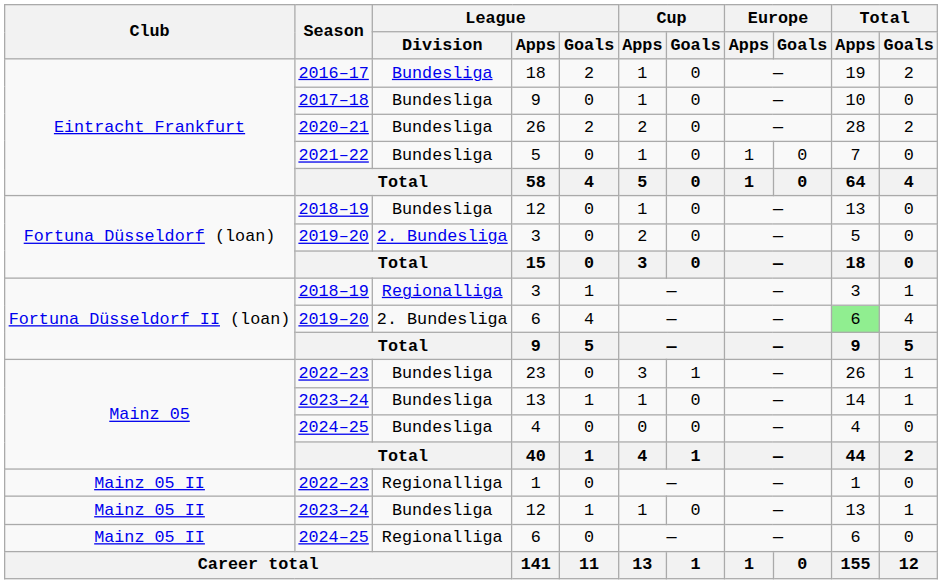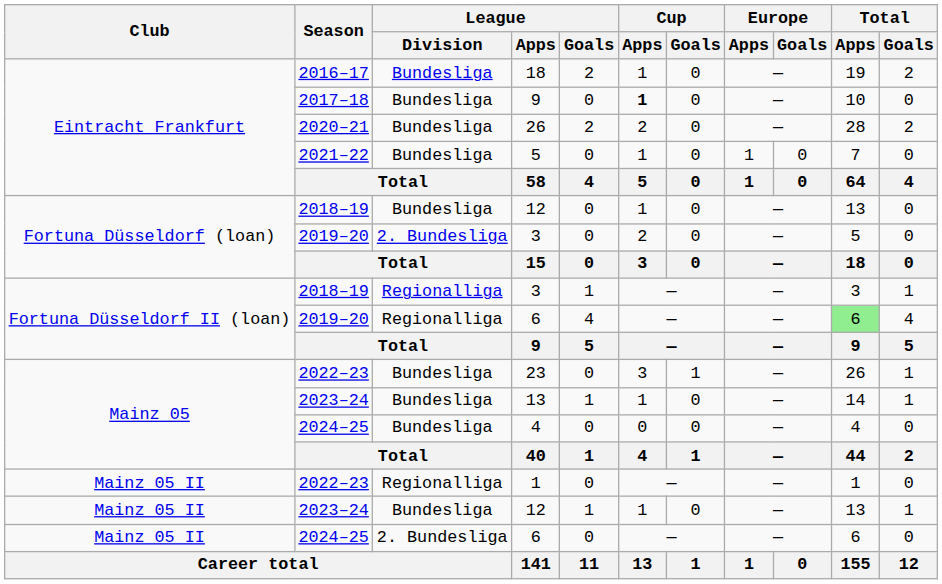2017–18 / 9 | Cup / Apps: normal -> bold
2019–20 / 6 | League / Division: 2. Bundesliga -> Regionalliga
2024–25 / 6 | League / Division: Regionalliga -> 2. Bundesliga
